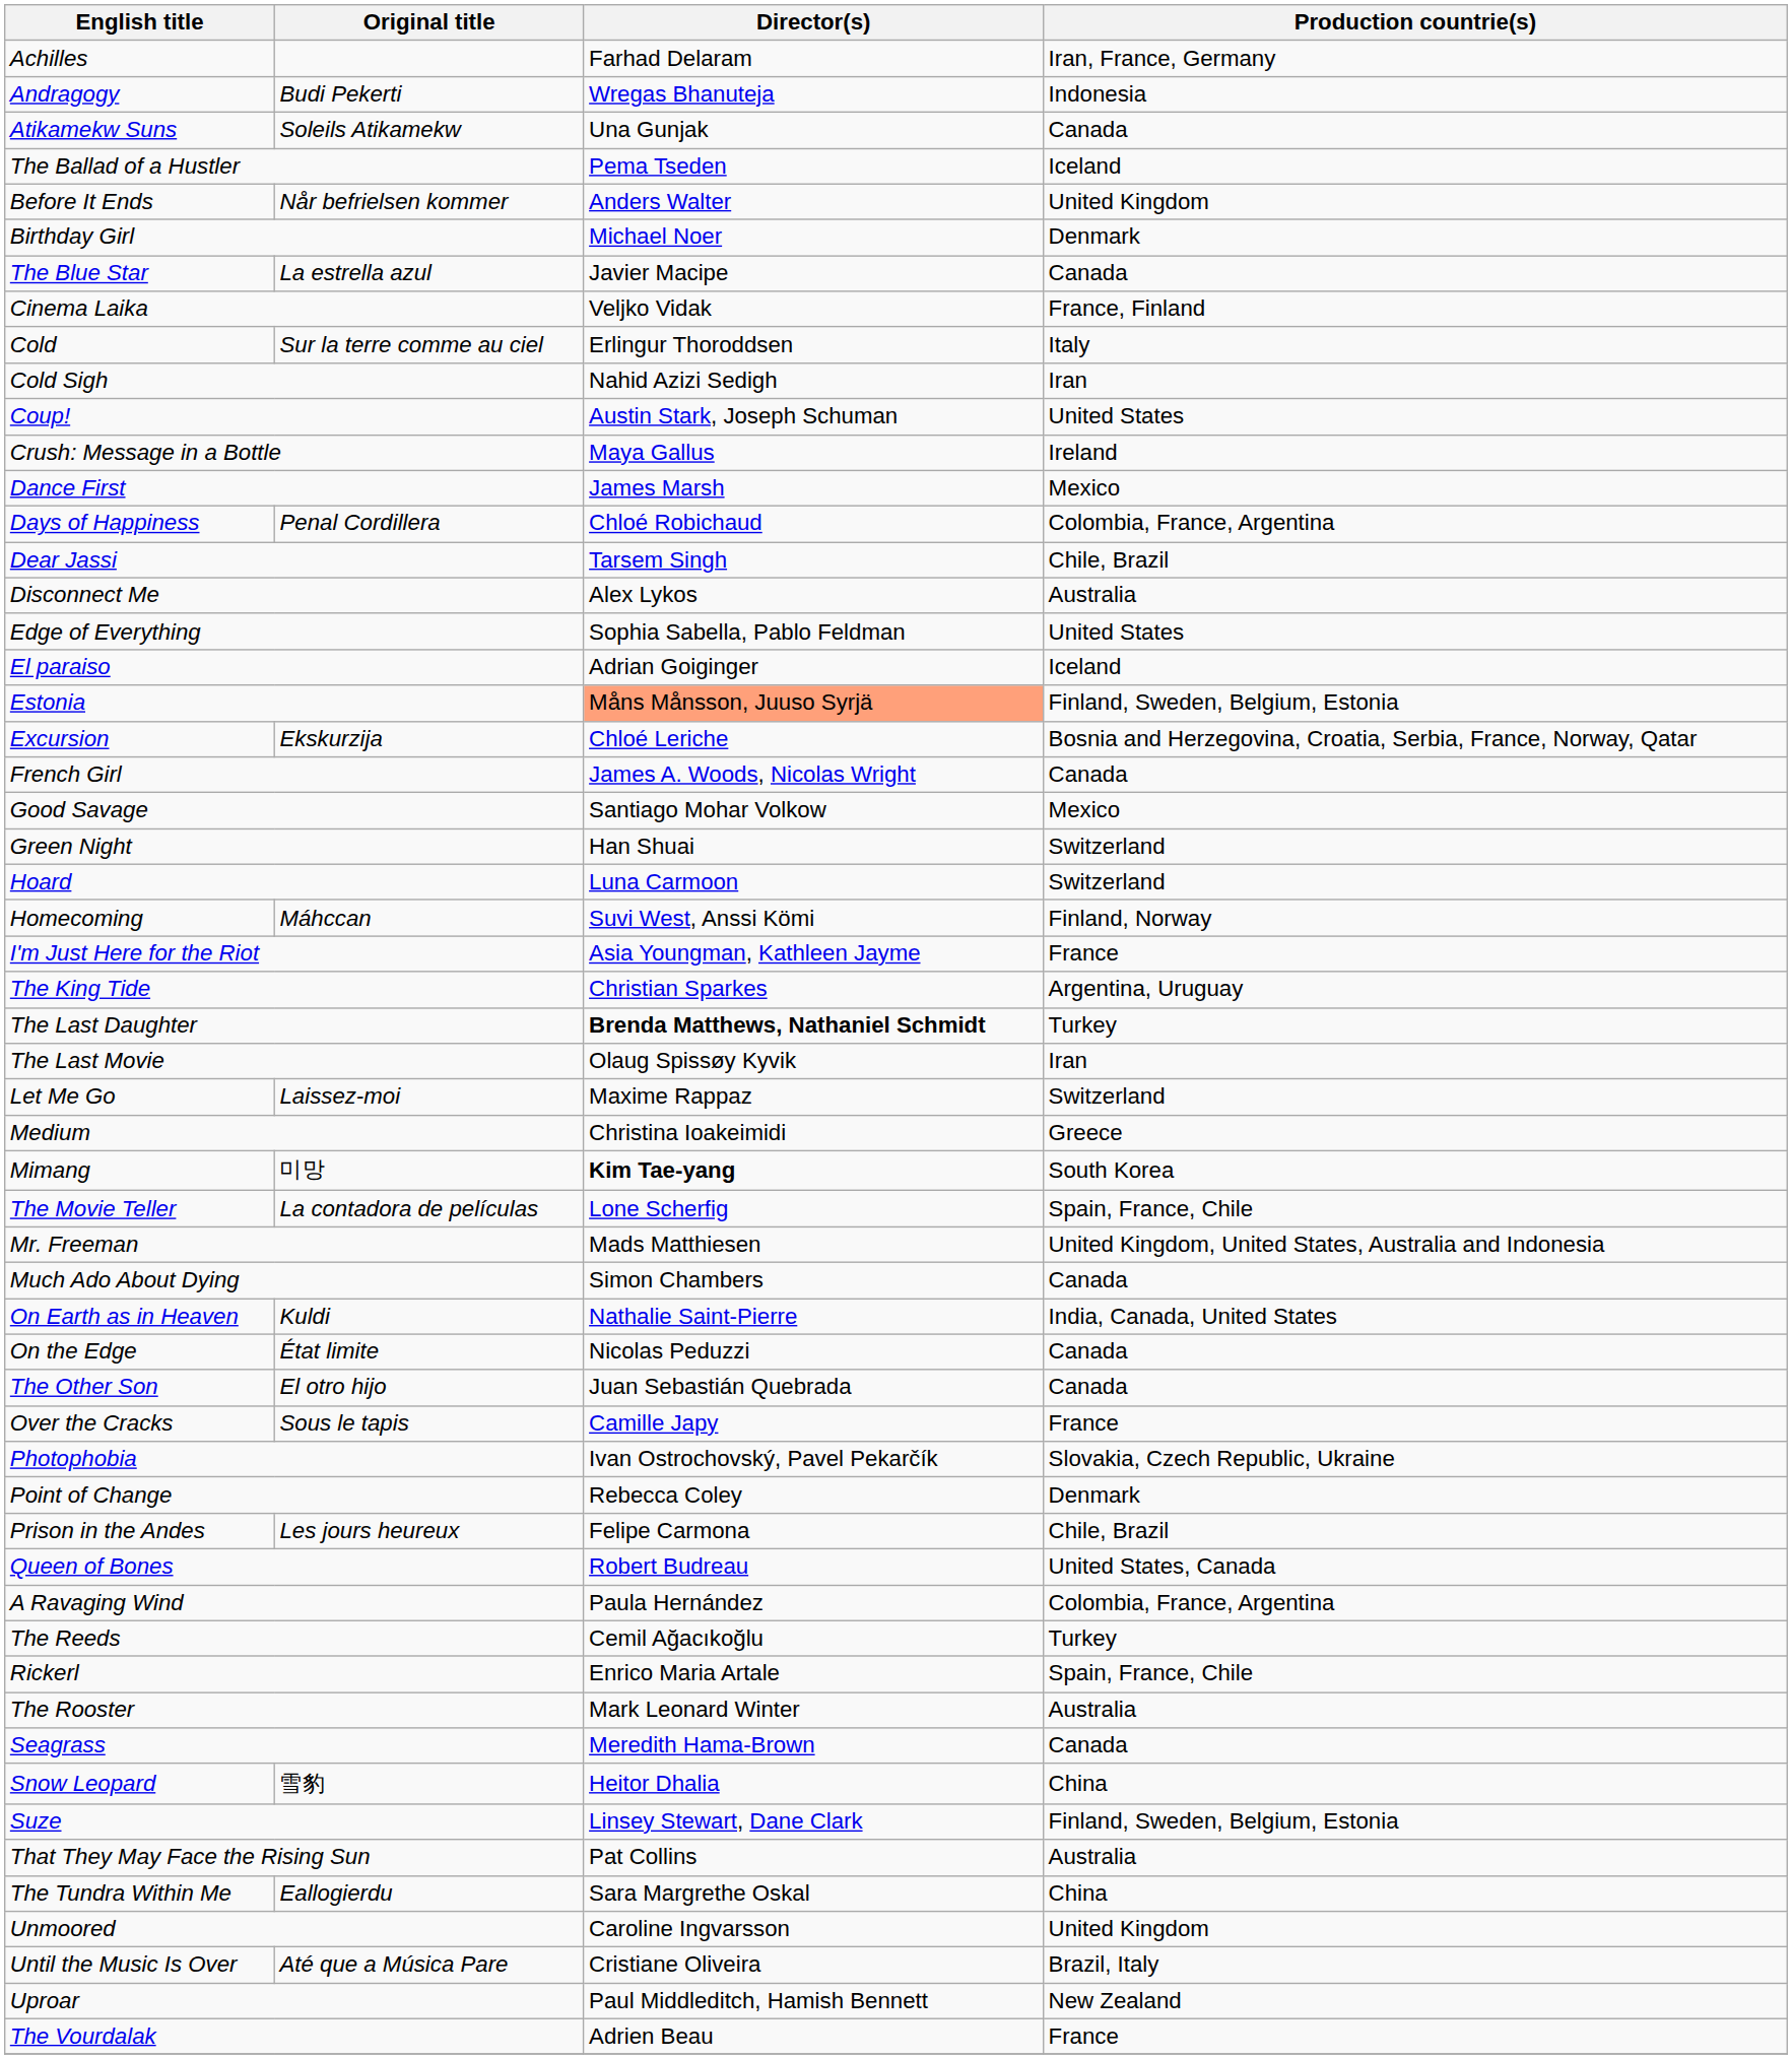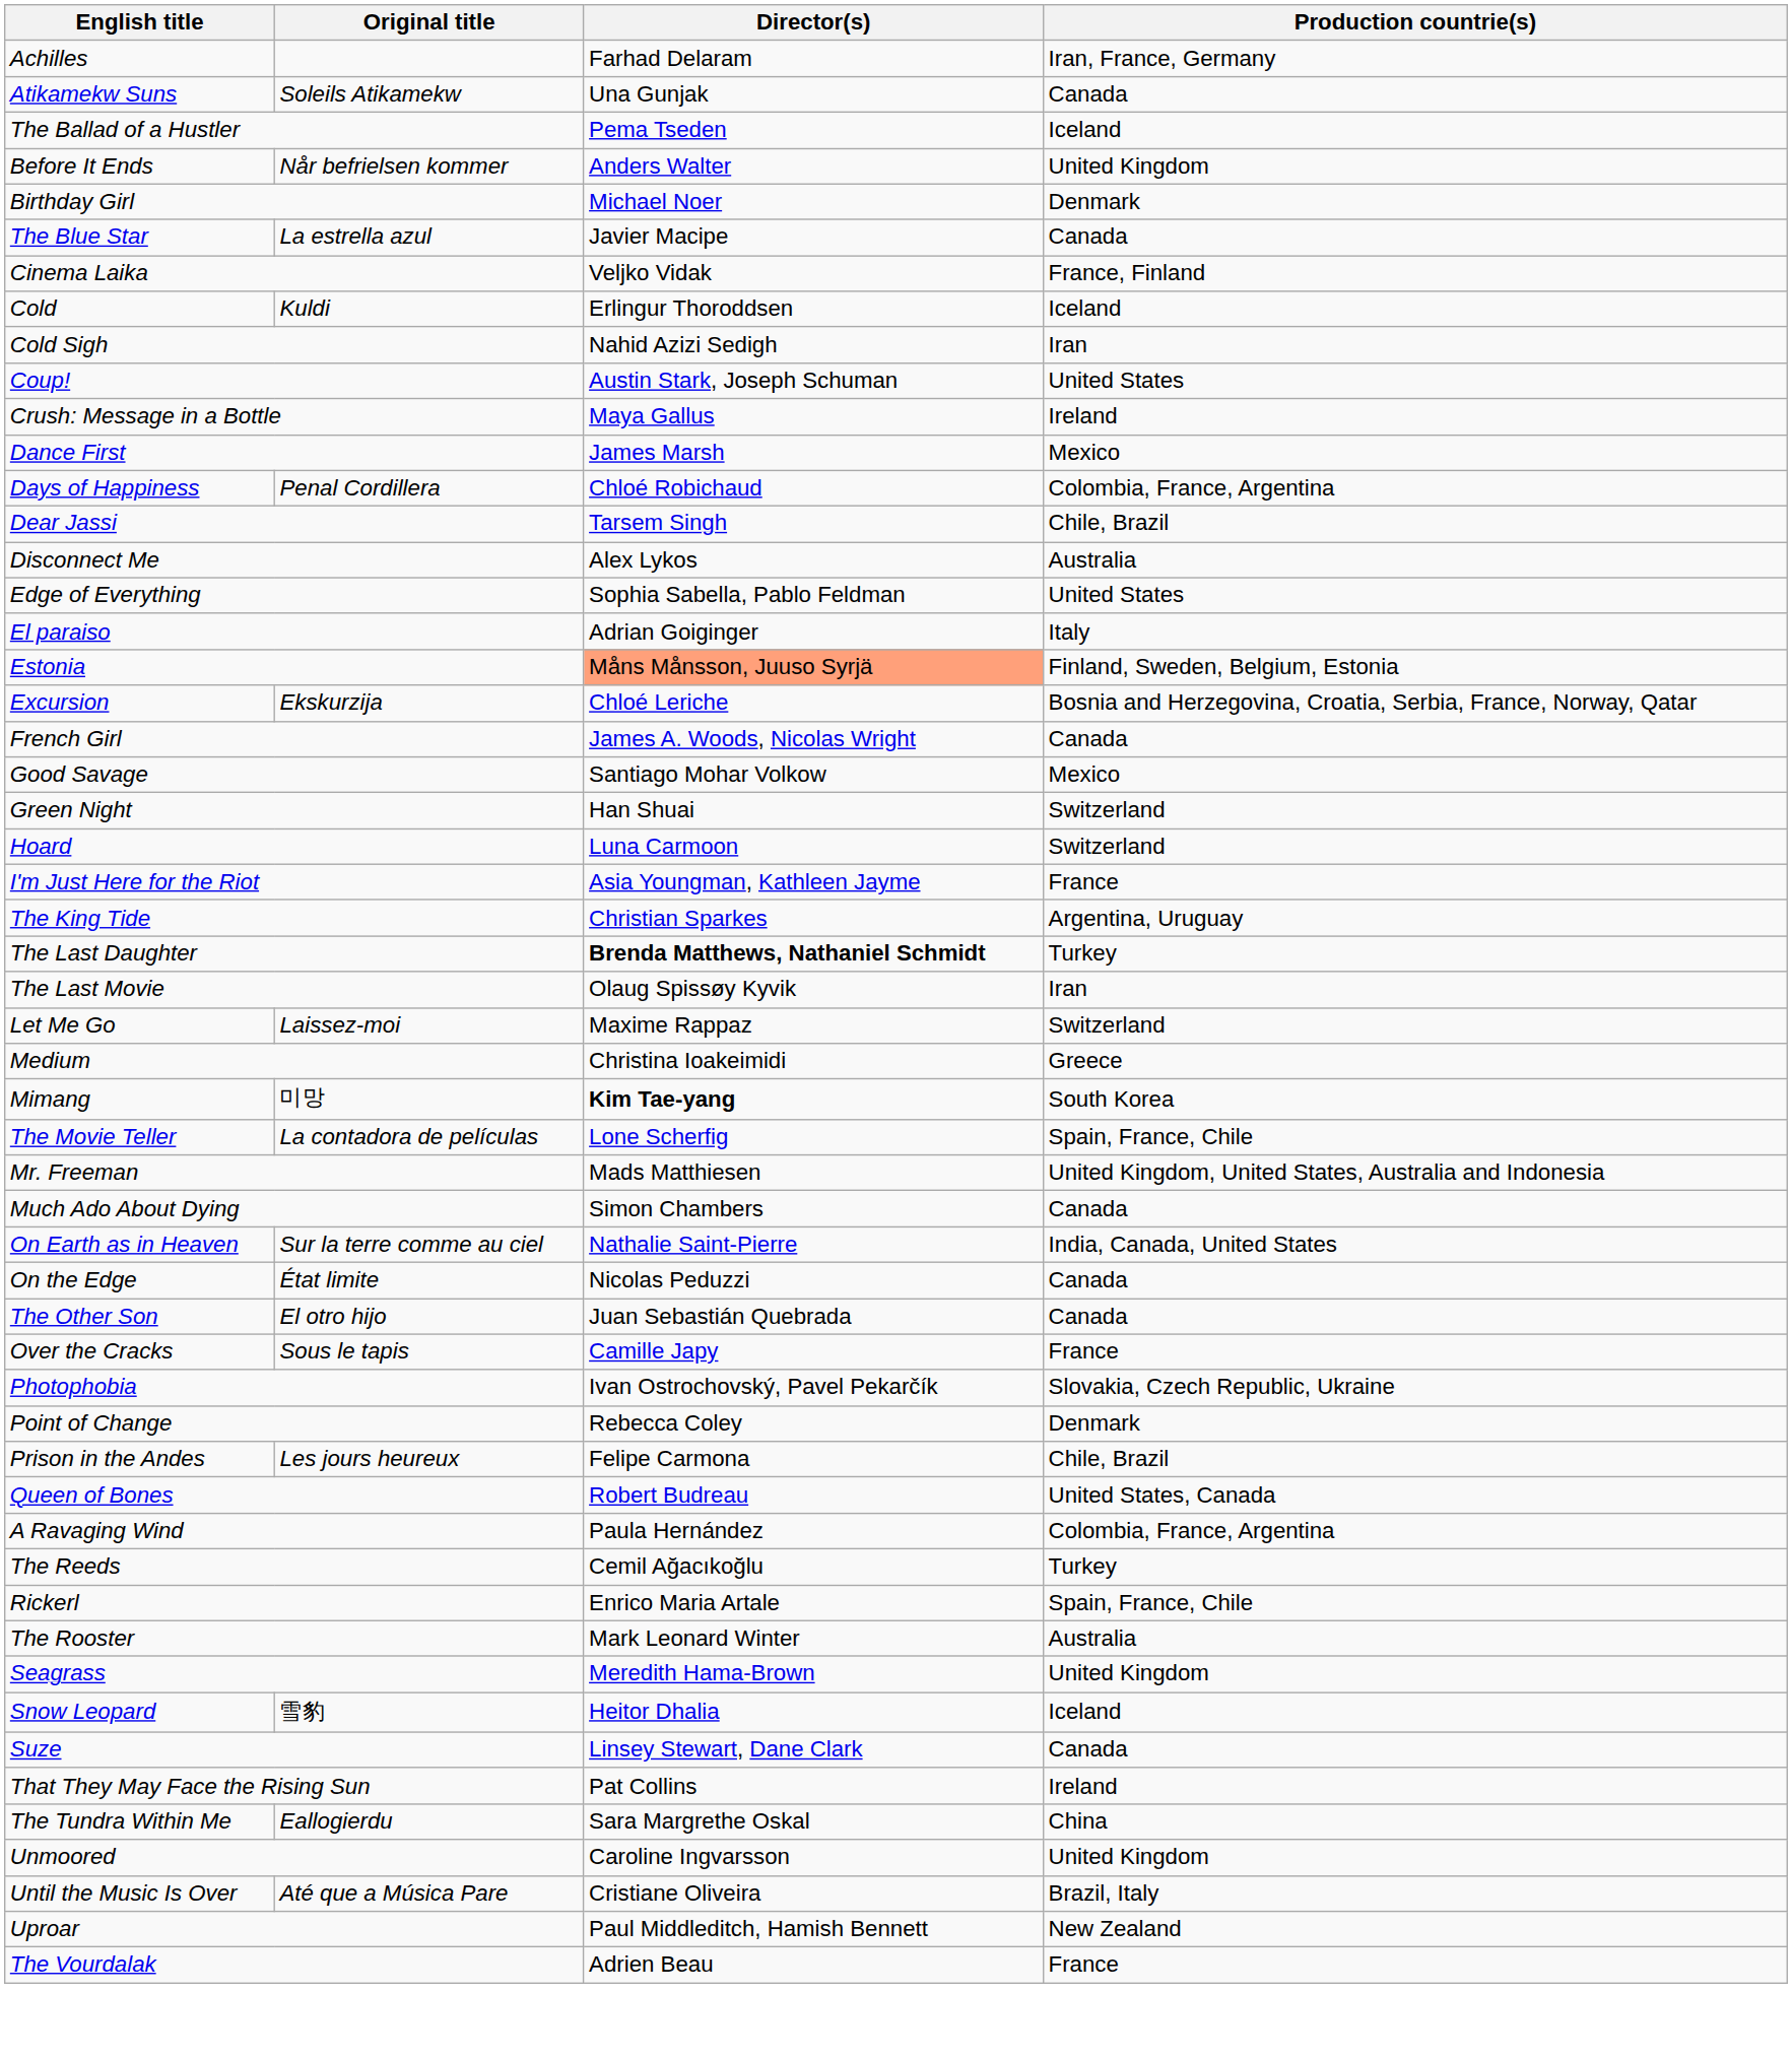- row: Andragogy | Budi Pekerti | Wregas Bhanuteja | Indonesia
Cold | Original title: Sur la terre comme au ciel -> Kuldi
Cold | Production countrie(s): Italy -> Iceland
El paraiso | Production countrie(s): Iceland -> Italy
- row: Homecoming | Máhccan | Suvi West, Anssi Kömi | Finland, Norway
On Earth as in Heaven | Original title: Kuldi -> Sur la terre comme au ciel
Seagrass | Production countrie(s): Canada -> United Kingdom
Snow Leopard | Production countrie(s): China -> Iceland
Suze | Production countrie(s): Finland, Sweden, Belgium, Estonia -> Canada
That They May Face the Rising Sun | Production countrie(s): Australia -> Ireland
